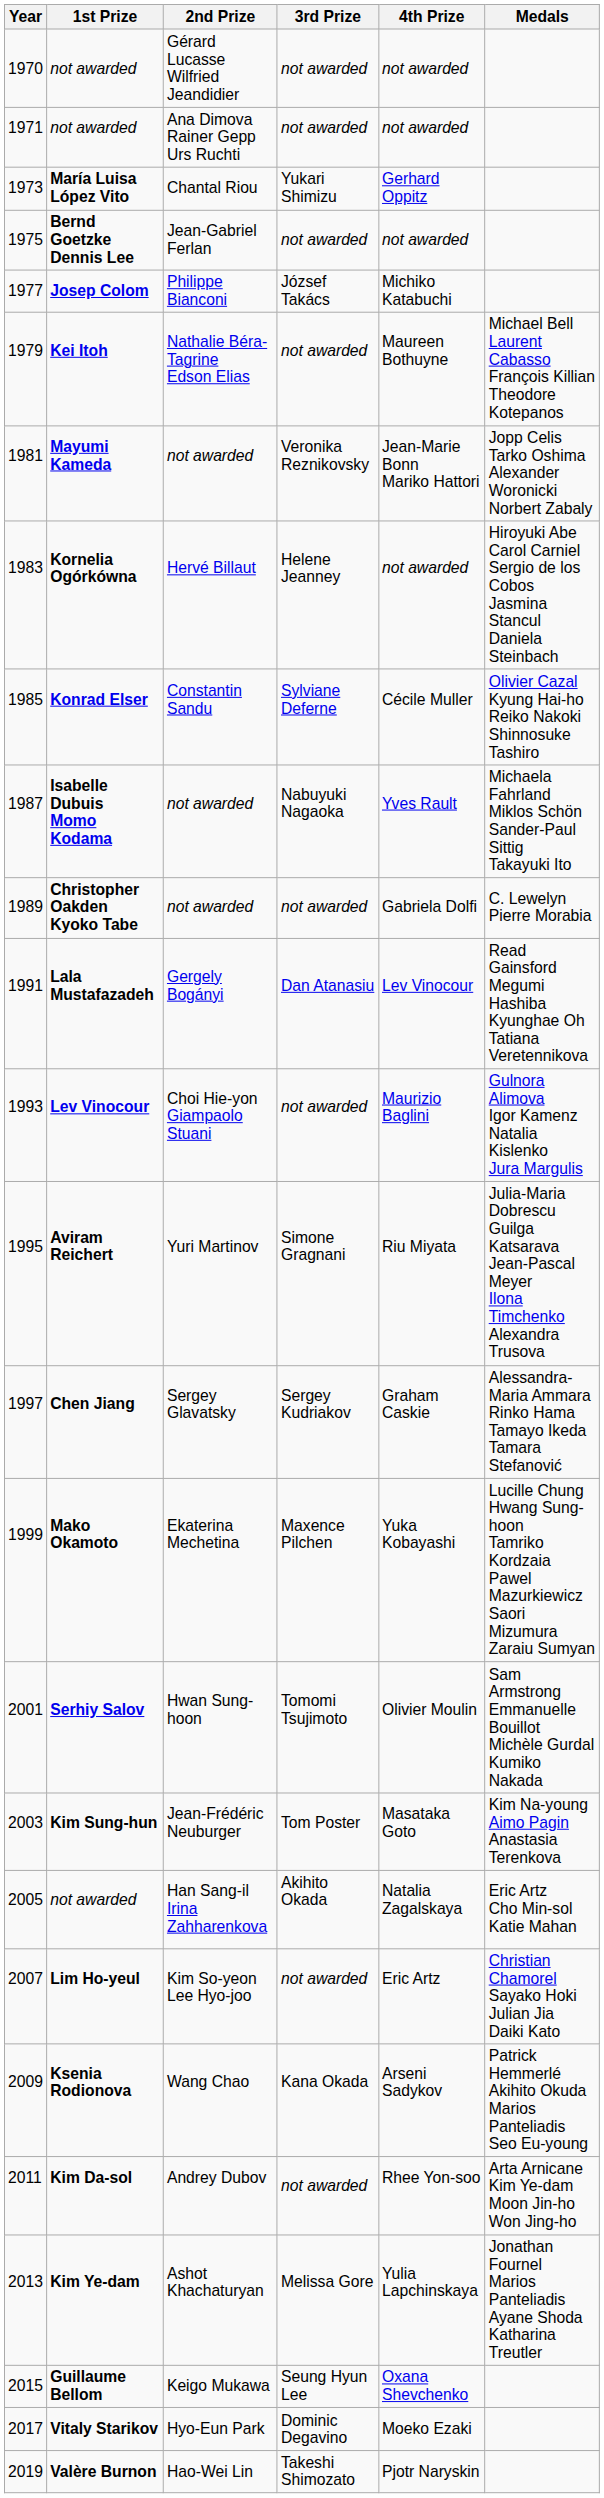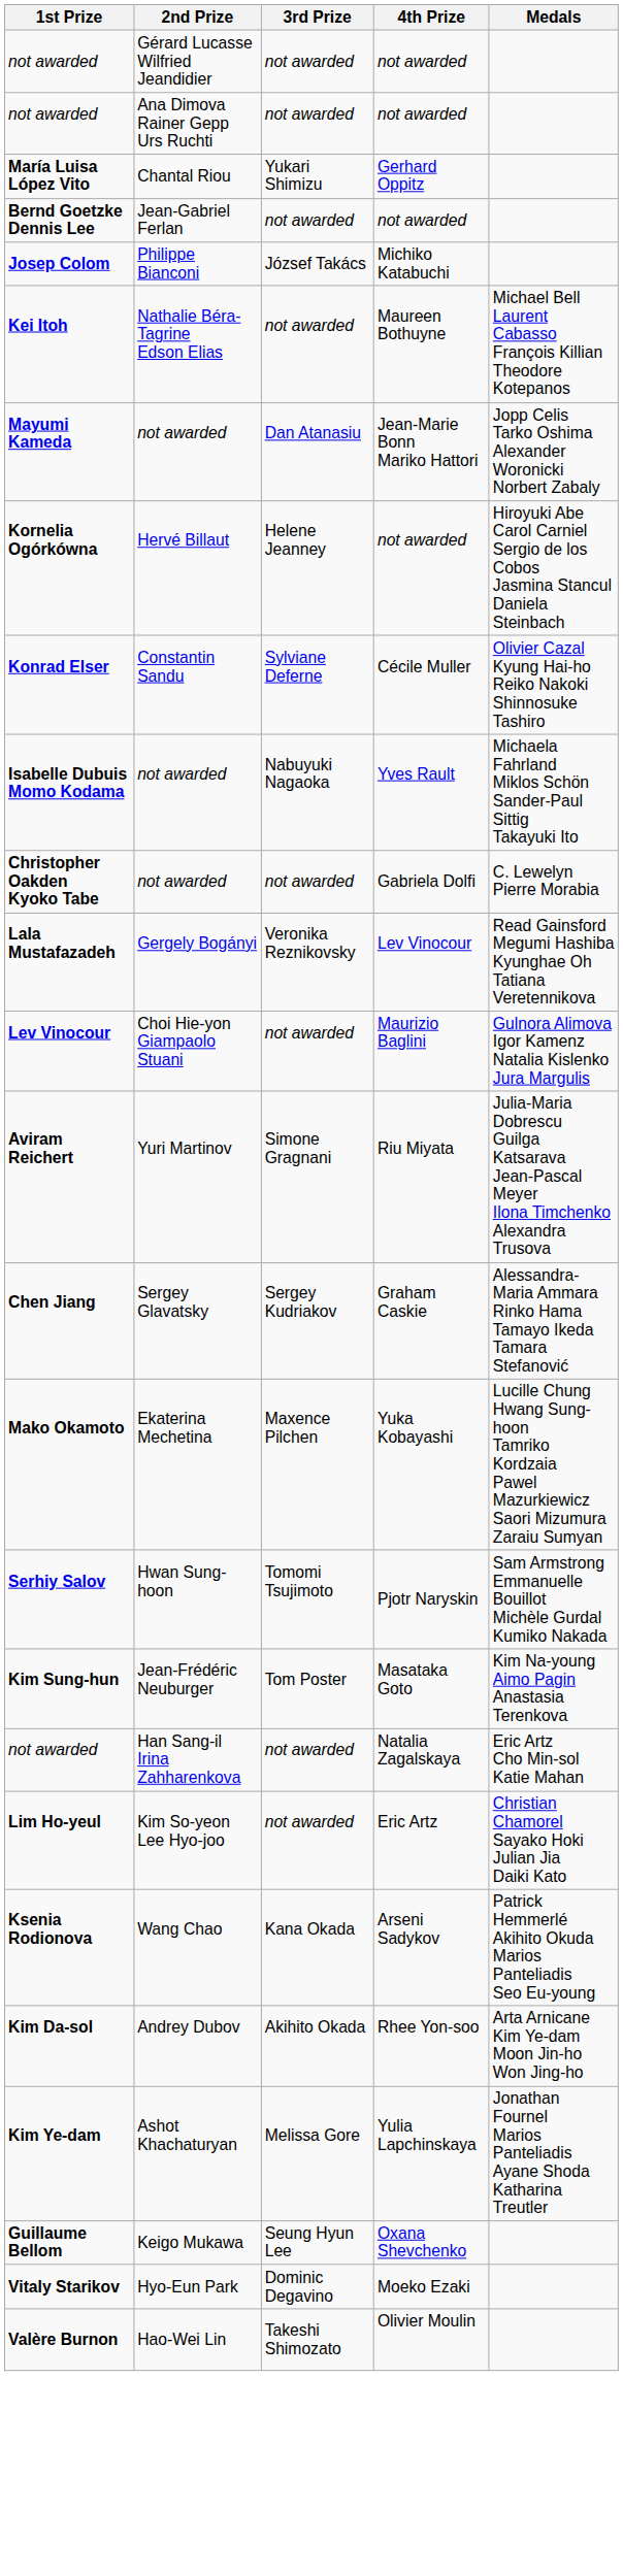- column: Year | 1970 | 1971 | 1973 | 1975 | 1977 | 1979 | 1981 | 1983 | 1985 | 1987 | 1989 | 1991 | 1993 | 1995 | 1997 | 1999 | 2001 | 2003 | 2005 | 2007 | 2009 | 2011 | 2013 | 2015 | 2017 | 2019
Mayumi Kameda | 3rd Prize: Veronika Reznikovsky -> Dan Atanasiu
Lala Mustafazadeh | 3rd Prize: Dan Atanasiu -> Veronika Reznikovsky
Serhiy Salov | 4th Prize: Olivier Moulin -> Pjotr Naryskin
not awarded / Han Sang-il Irina Zahharenkova | 3rd Prize: Akihito Okada -> not awarded
Kim Da-sol | 3rd Prize: not awarded -> Akihito Okada
Valère Burnon | 4th Prize: Pjotr Naryskin -> Olivier Moulin
